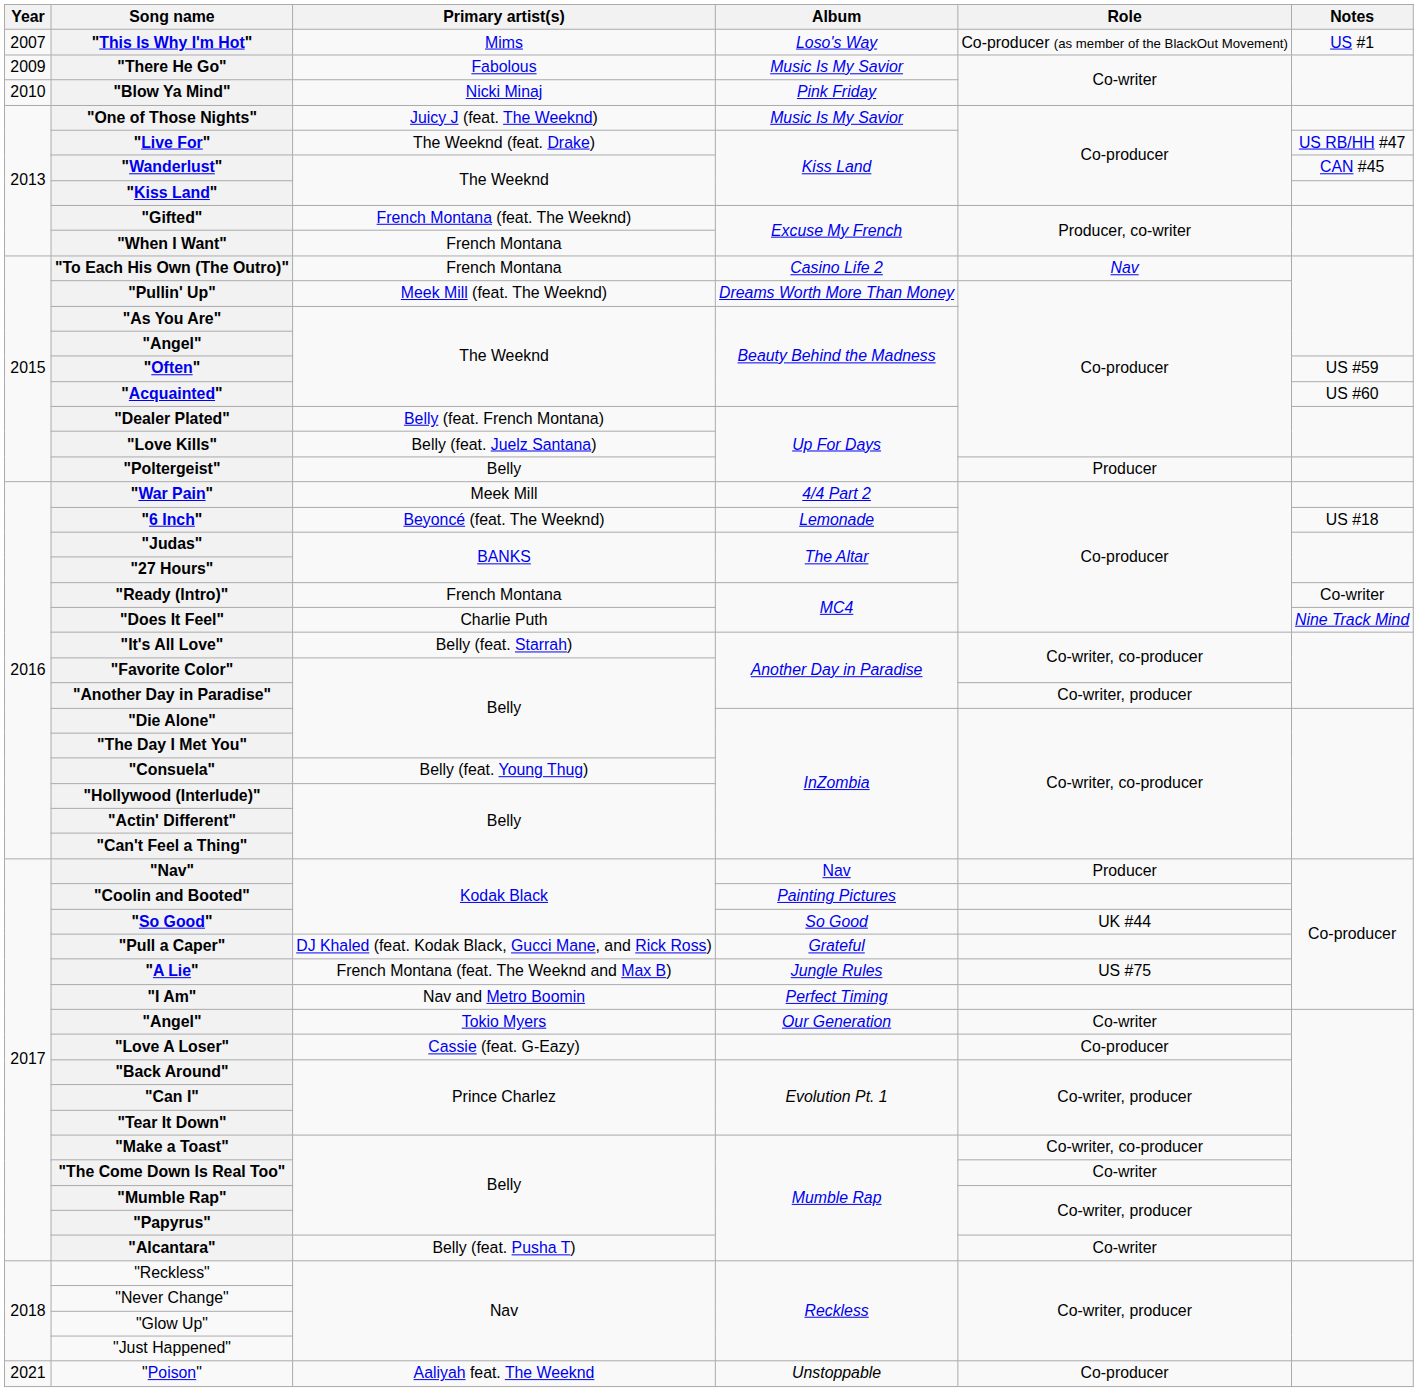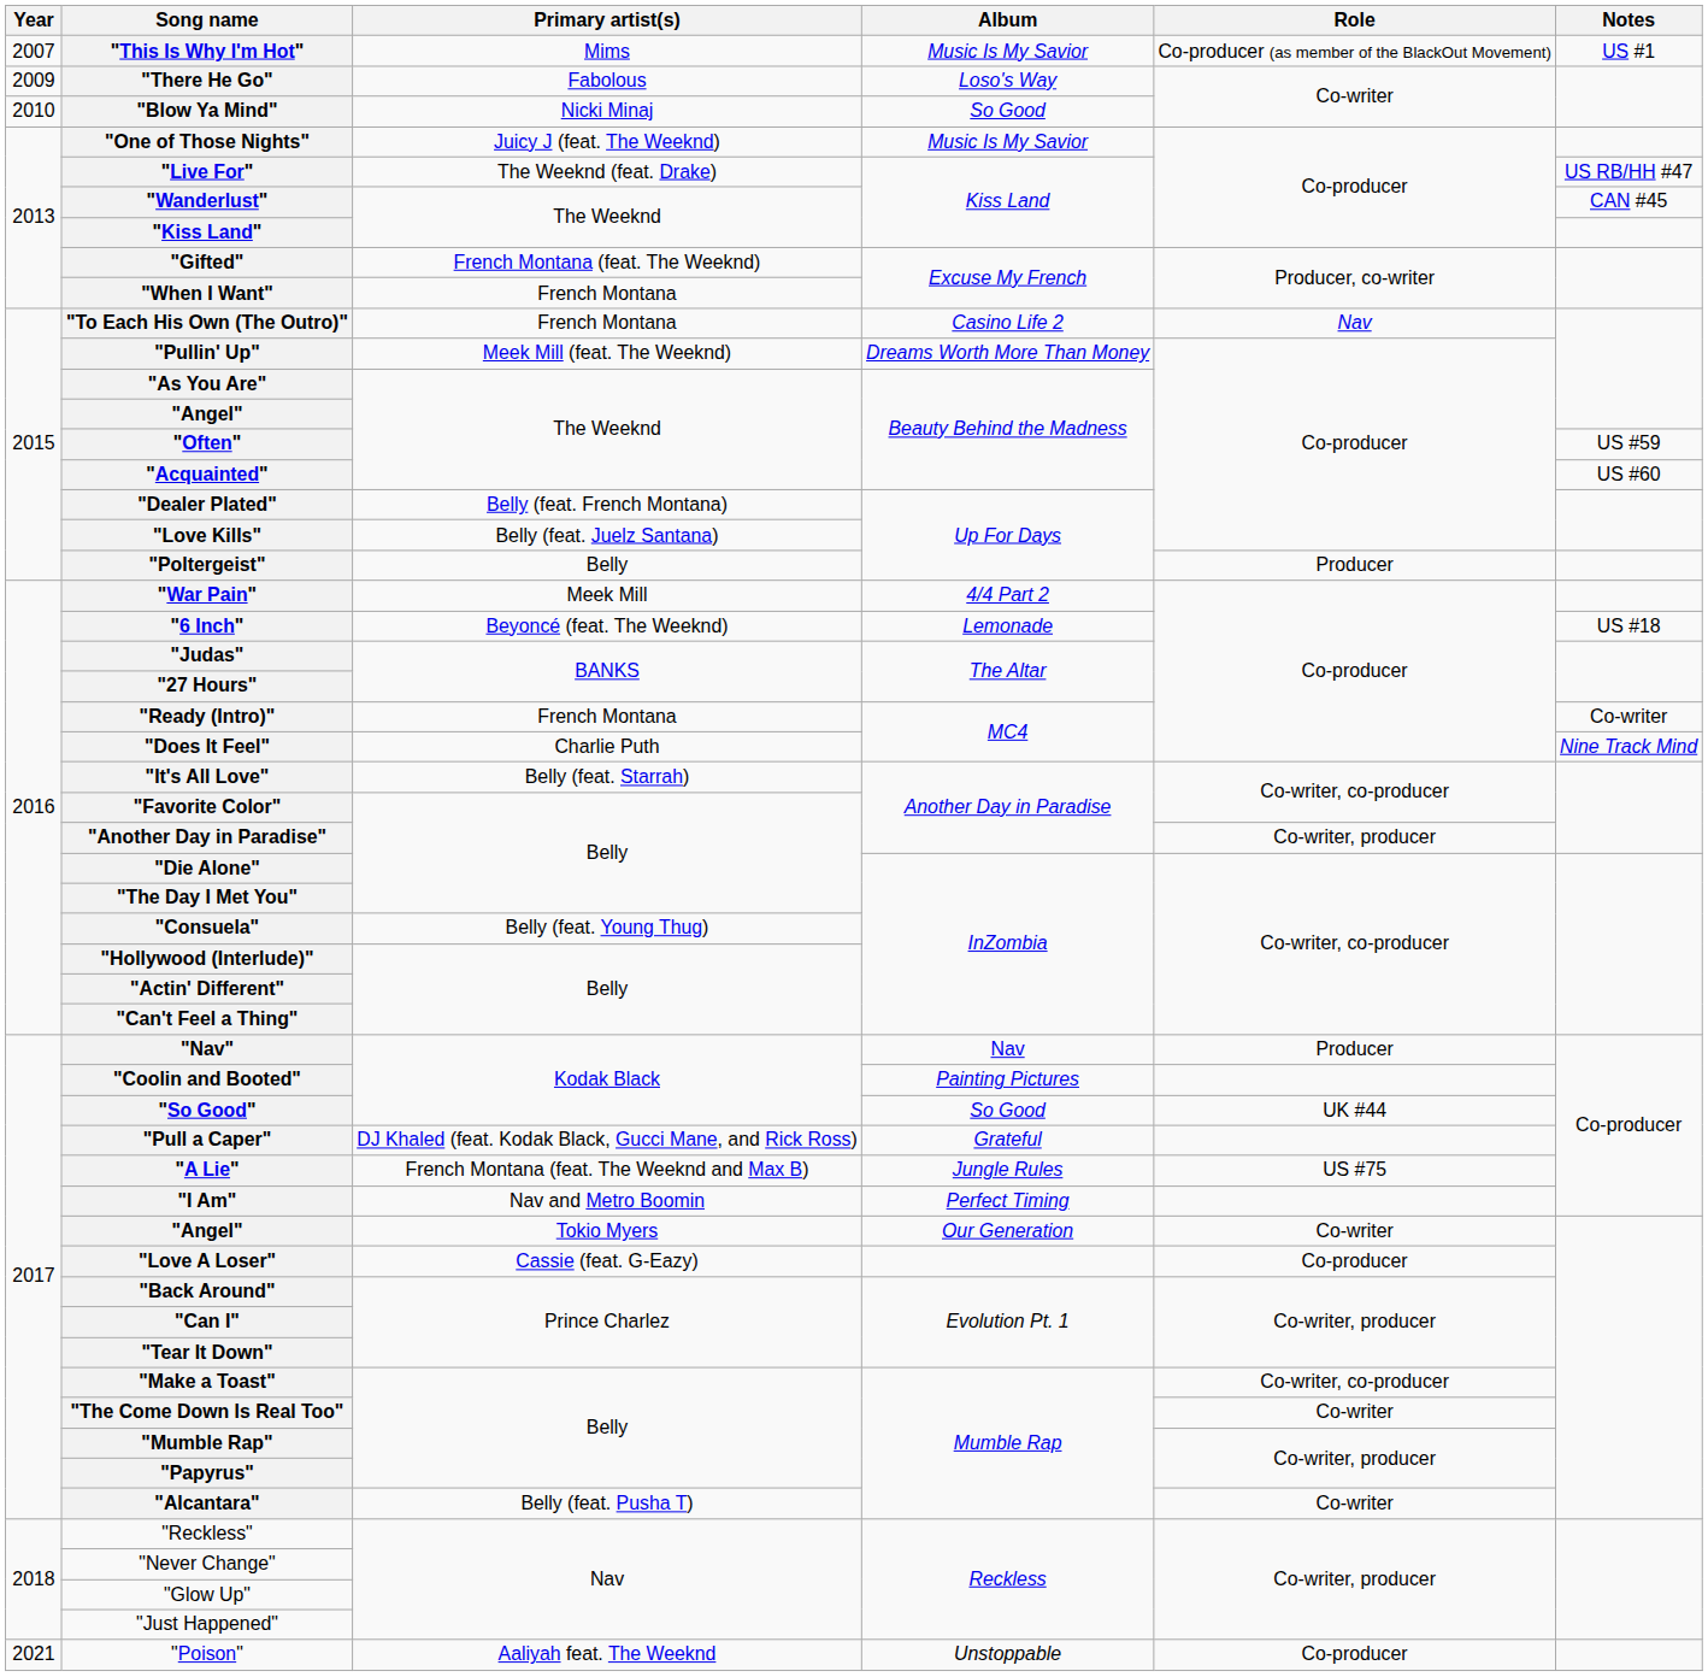"This Is Why I'm Hot" | Album: Loso's Way -> Music Is My Savior
"There He Go" | Album: Music Is My Savior -> Loso's Way
"Blow Ya Mind" | Album: Pink Friday -> So Good
